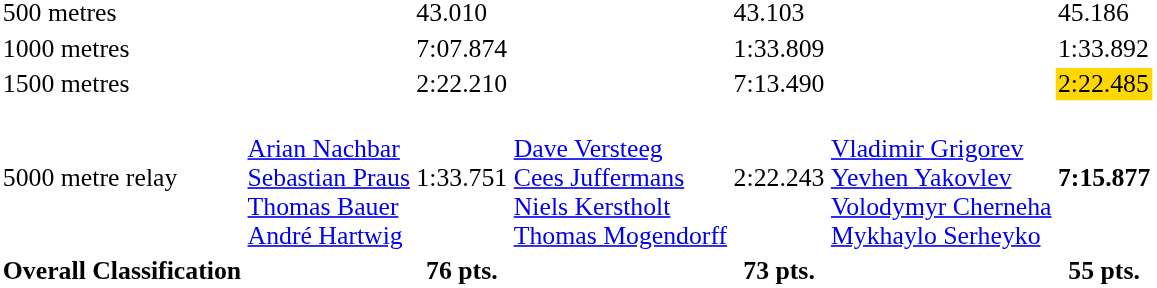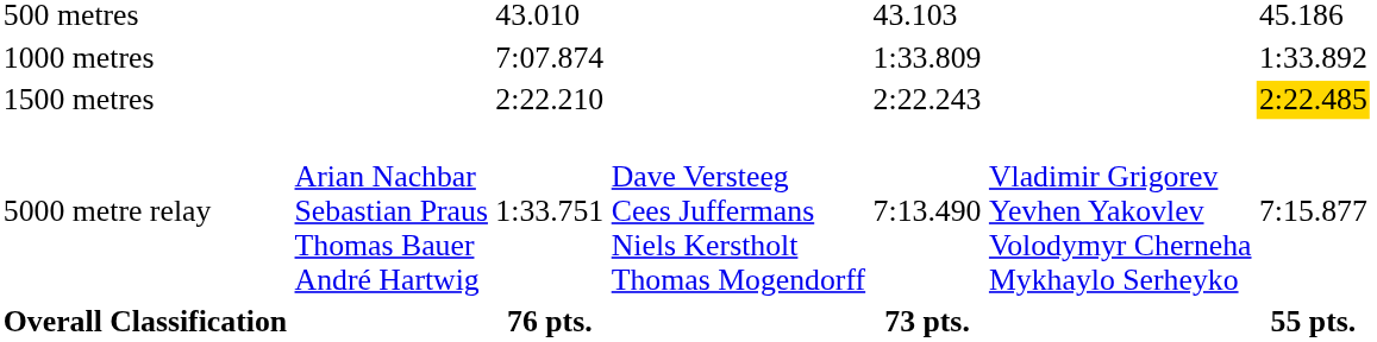1500 metres | column 5: 7:13.490 -> 2:22.243
5000 metre relay | column 5: 2:22.243 -> 7:13.490
5000 metre relay | column 7: bold -> normal
